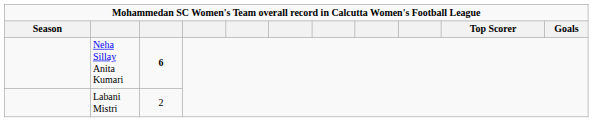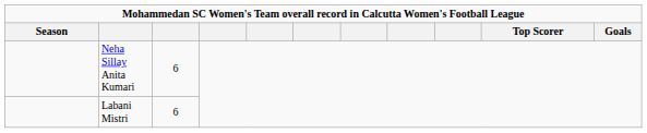Neha Sillay Anita Kumari | column 3: bold -> normal
Labani Mistri | column 3: 2 -> 6
